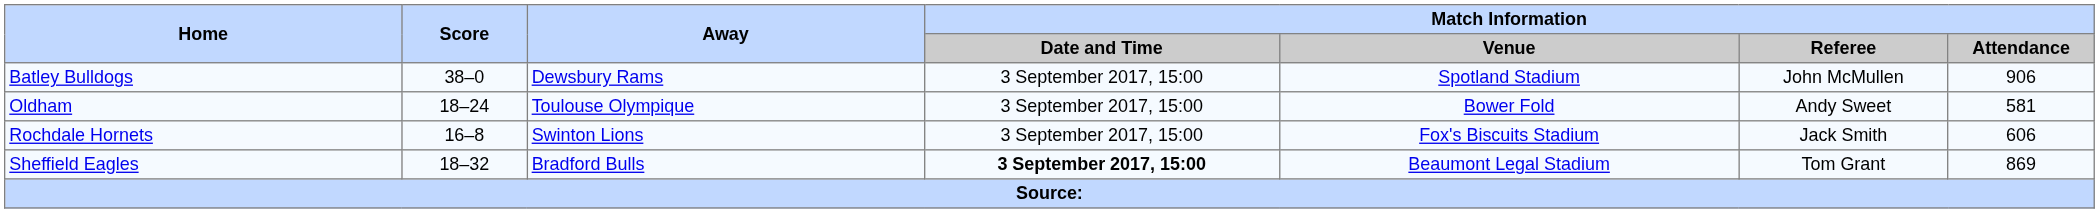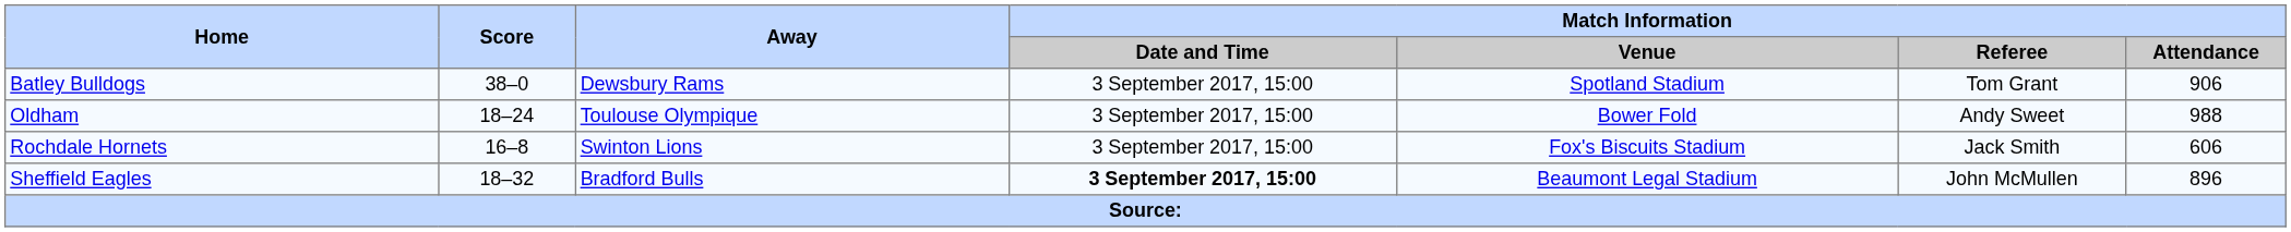Batley Bulldogs | Match Information / Referee: John McMullen -> Tom Grant
Oldham | Match Information / Attendance: 581 -> 988
Sheffield Eagles | Match Information / Referee: Tom Grant -> John McMullen
Sheffield Eagles | Match Information / Attendance: 869 -> 896
